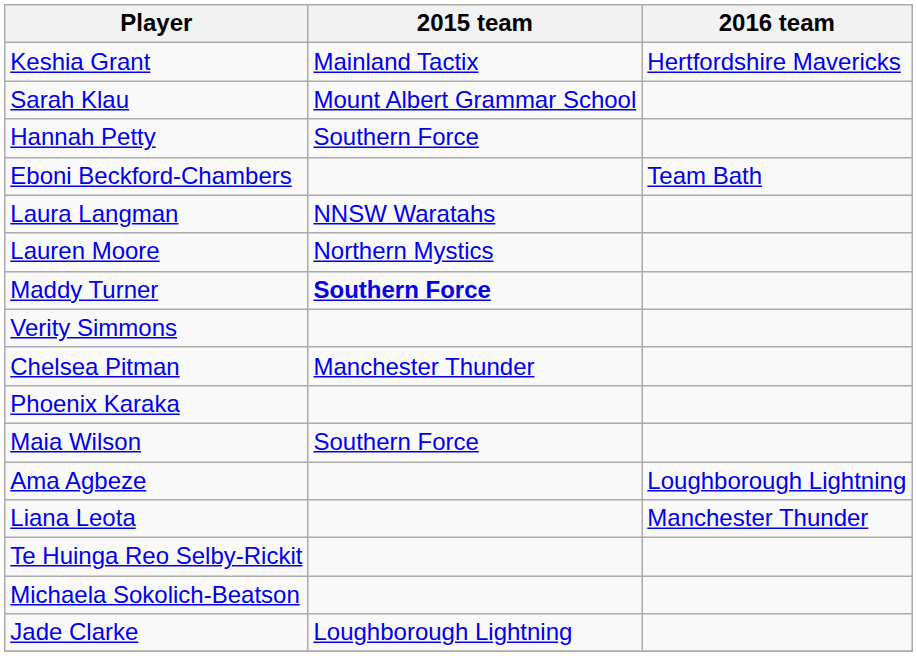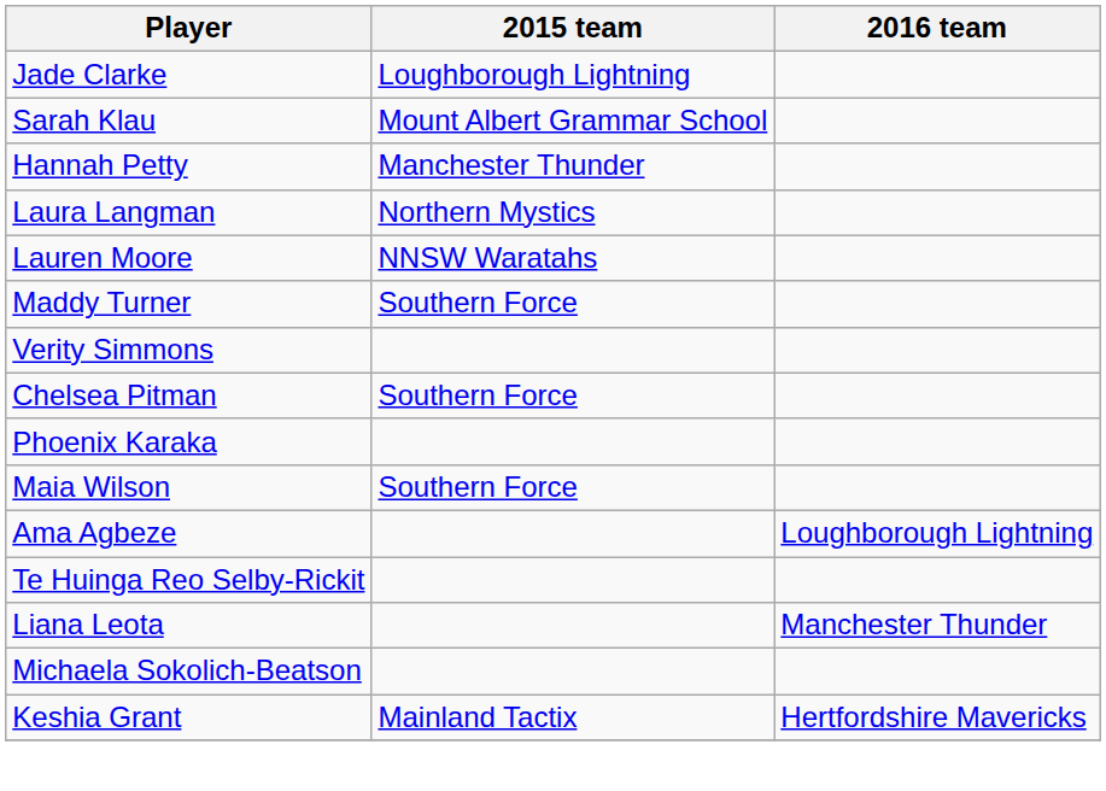rows swapped: Jade Clarke <-> Keshia Grant
Hannah Petty | 2015 team: Southern Force -> Manchester Thunder
- row: Eboni Beckford-Chambers | Team Bath
Laura Langman | 2015 team: NNSW Waratahs -> Northern Mystics
Lauren Moore | 2015 team: Northern Mystics -> NNSW Waratahs
Maddy Turner | 2015 team: bold -> normal
Chelsea Pitman | 2015 team: Manchester Thunder -> Southern Force
rows swapped: Liana Leota <-> Te Huinga Reo Selby-Rickit
